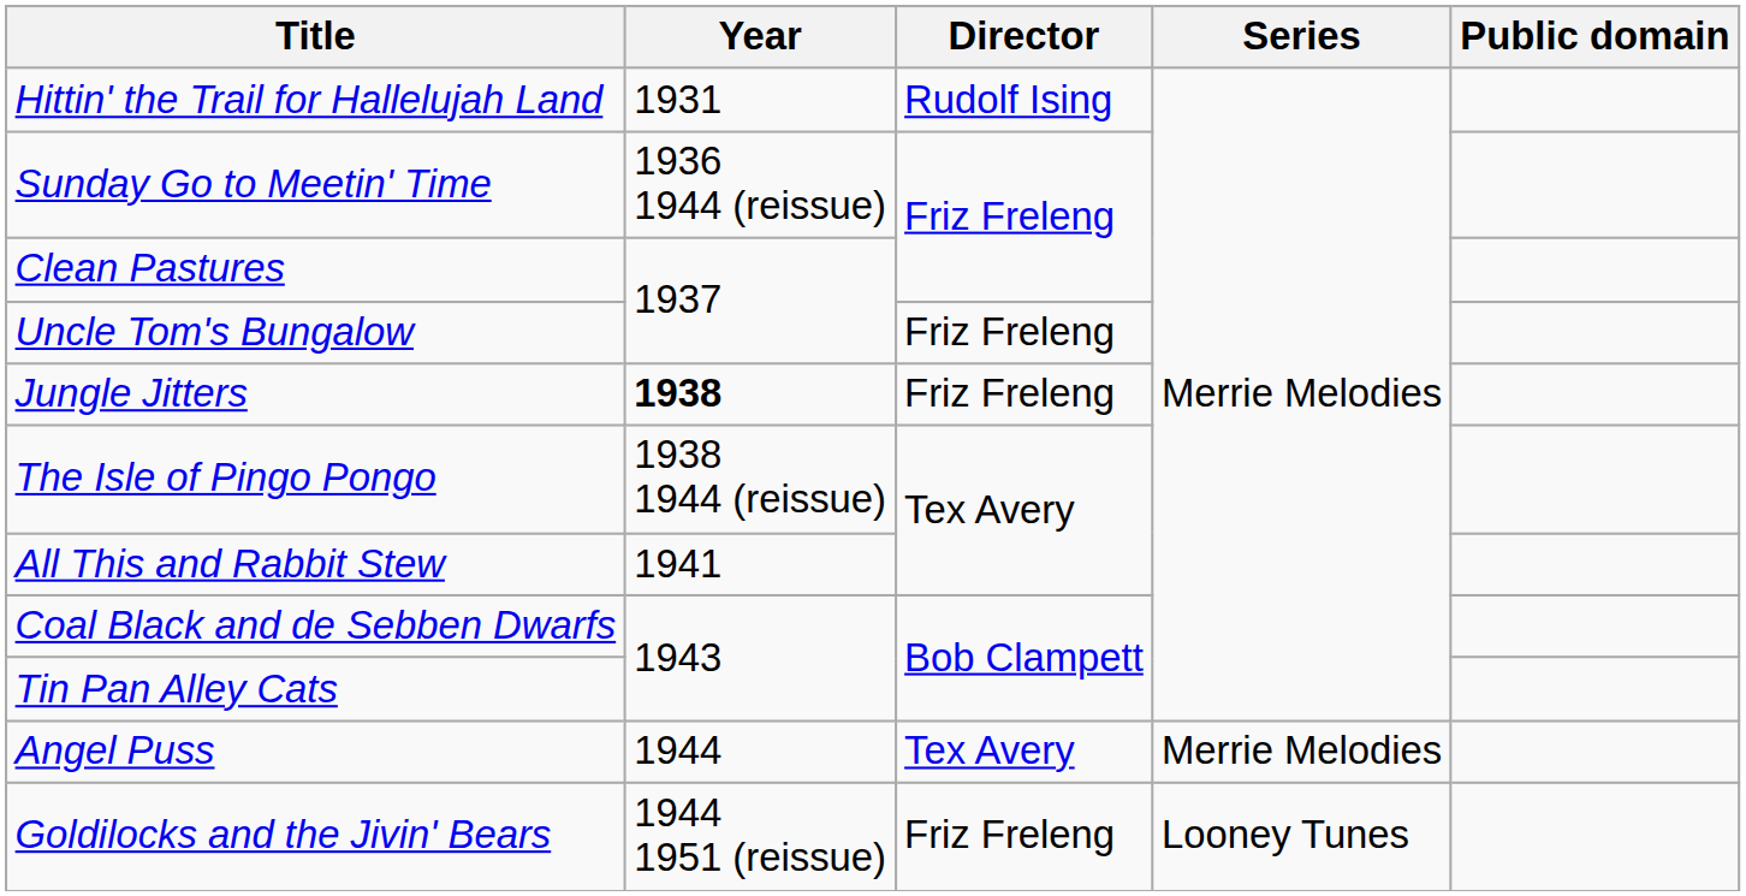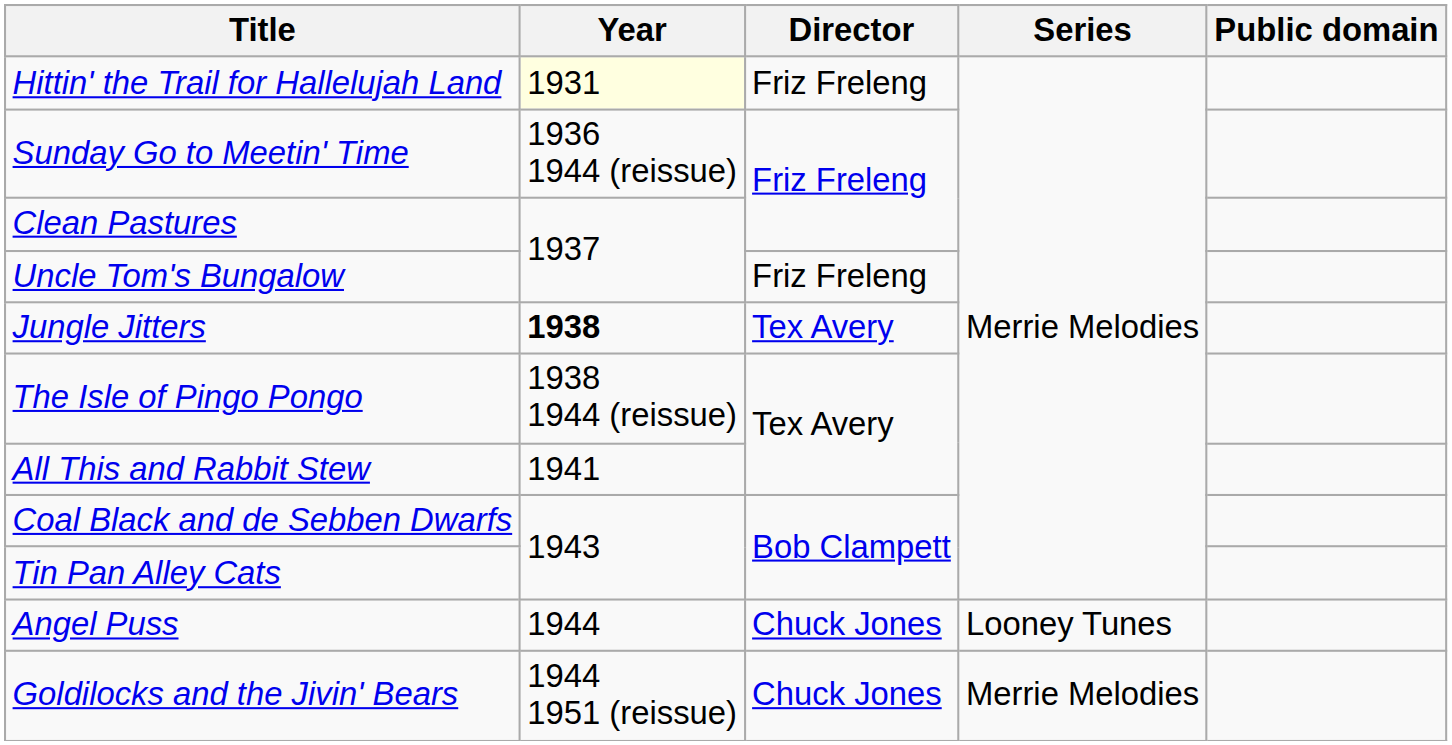Hittin' the Trail for Hallelujah Land | Year: no background -> lightyellow background
Hittin' the Trail for Hallelujah Land | Director: Rudolf Ising -> Friz Freleng
Jungle Jitters | Director: Friz Freleng -> Tex Avery
Angel Puss | Director: Tex Avery -> Chuck Jones
Angel Puss | Series: Merrie Melodies -> Looney Tunes
Goldilocks and the Jivin' Bears | Director: Friz Freleng -> Chuck Jones
Goldilocks and the Jivin' Bears | Series: Looney Tunes -> Merrie Melodies
